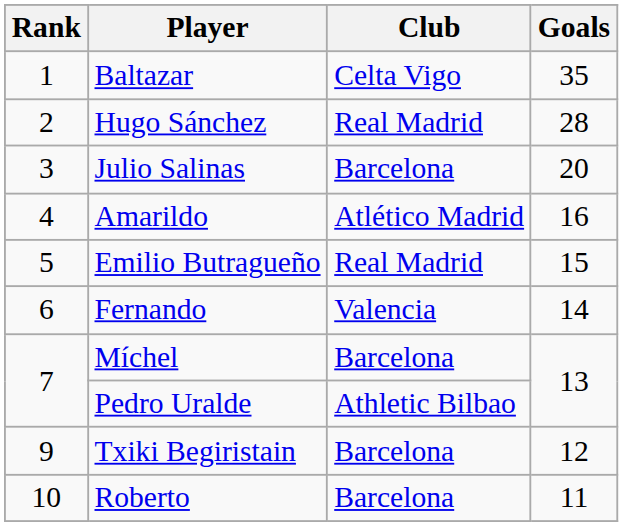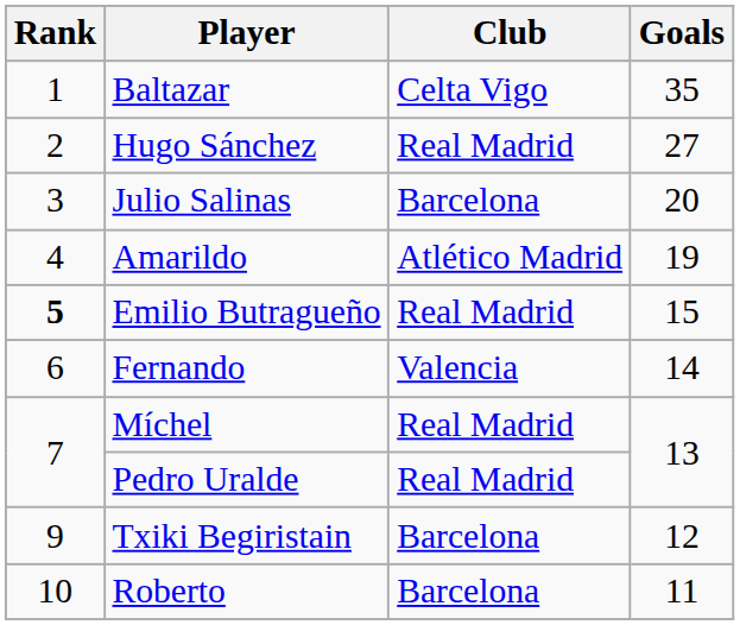Hugo Sánchez | Goals: 28 -> 27
Amarildo | Goals: 16 -> 19
Emilio Butragueño | Rank: normal -> bold
Míchel | Club: Barcelona -> Real Madrid
Pedro Uralde | Club: Athletic Bilbao -> Real Madrid
